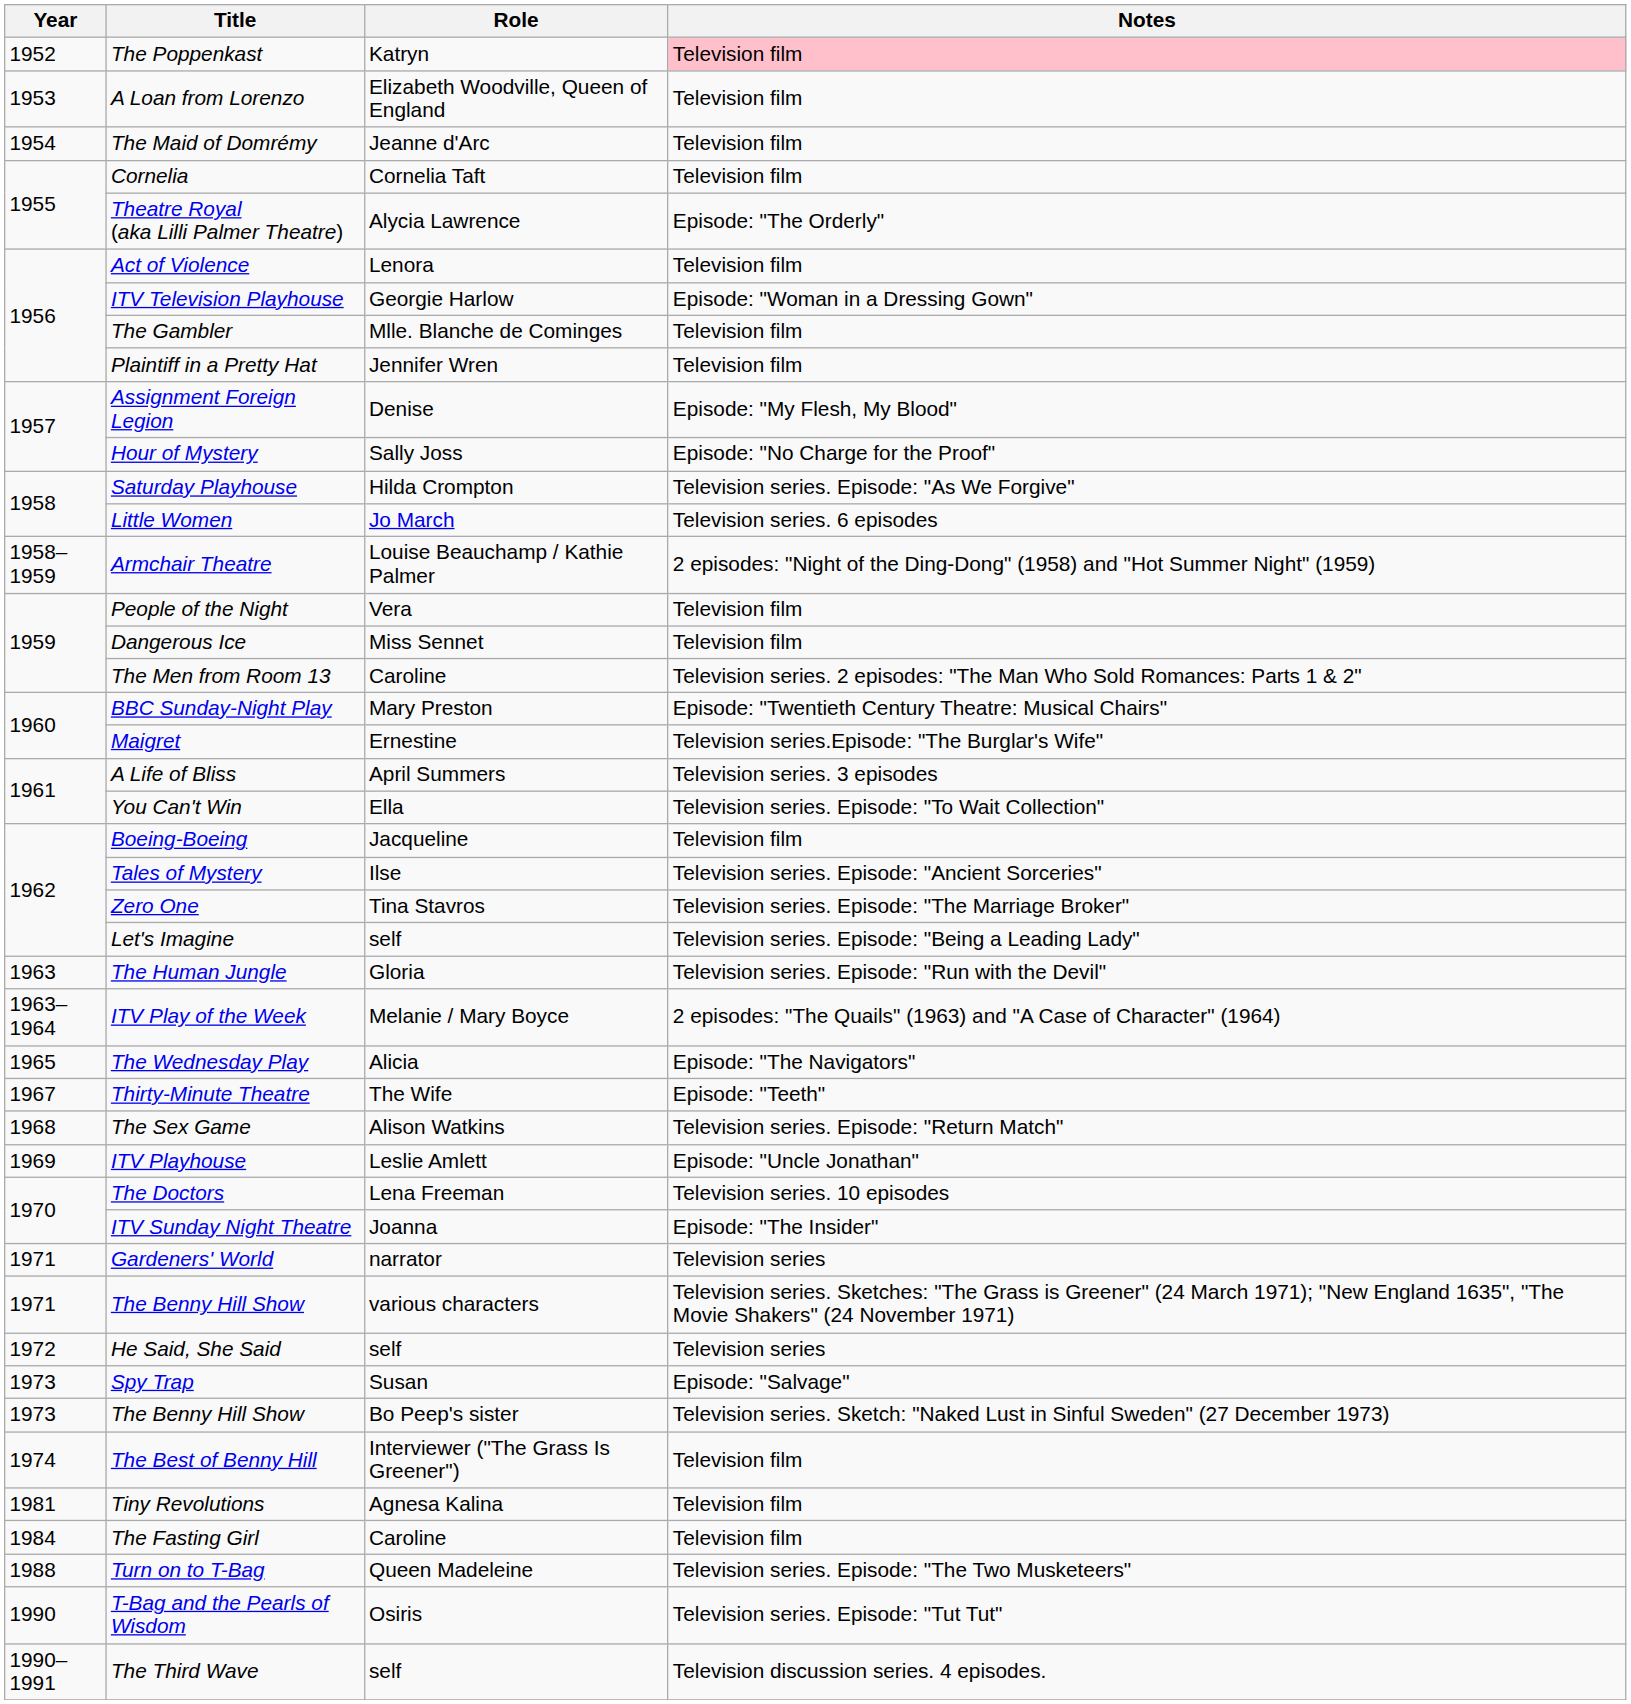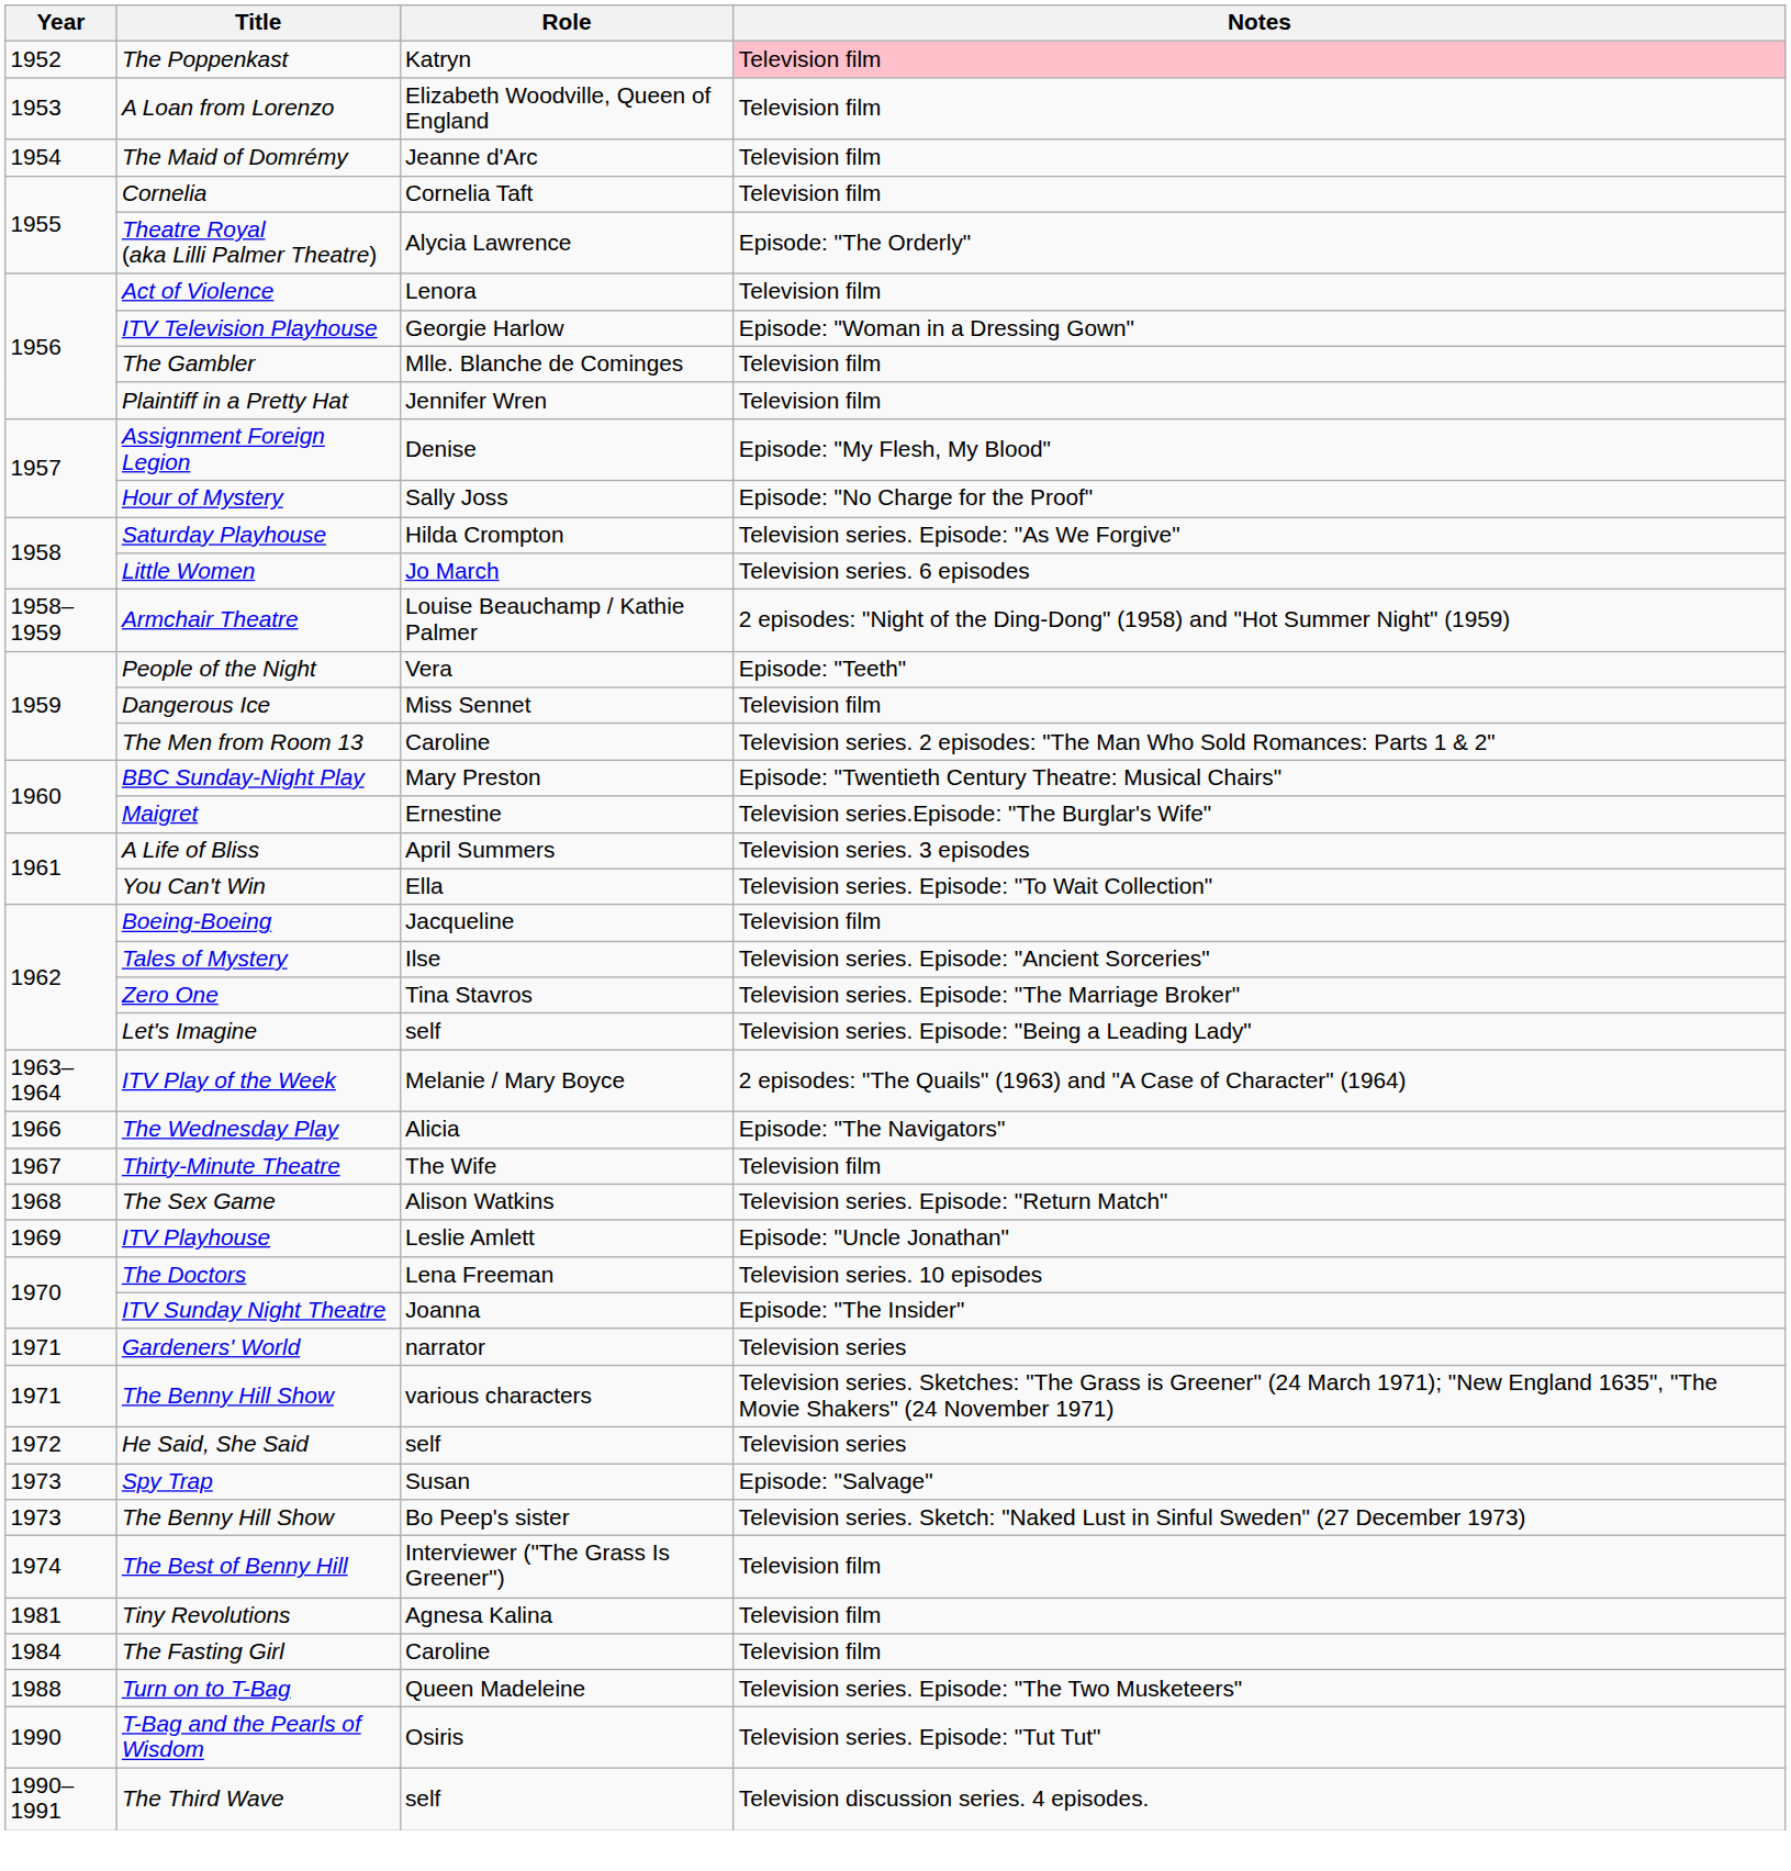People of the Night | Notes: Television film -> Episode: "Teeth"
- row: 1963 | The Human Jungle | Gloria | Television series. Episode: "Run with the Devil"
The Wednesday Play | Year: 1965 -> 1966
Thirty-Minute Theatre | Notes: Episode: "Teeth" -> Television film
